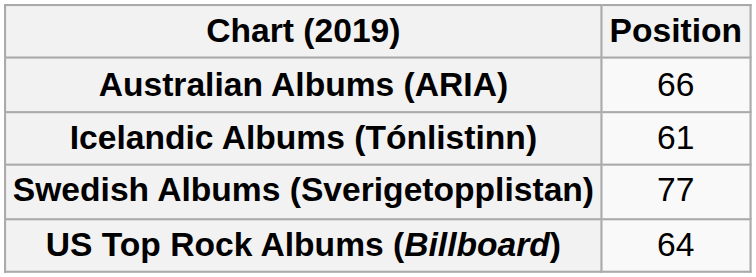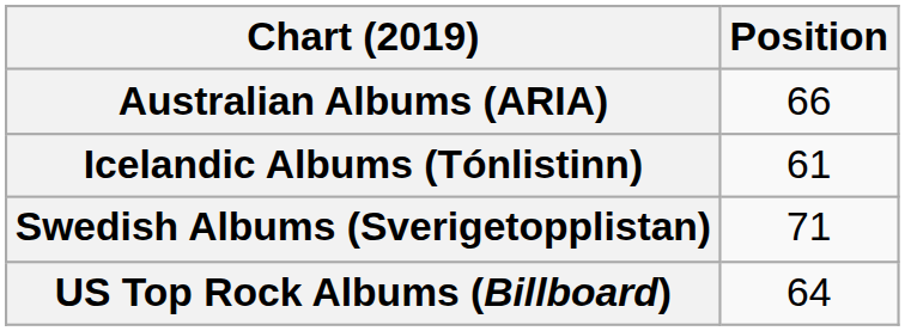Swedish Albums (Sverigetopplistan) | Position: 77 -> 71
